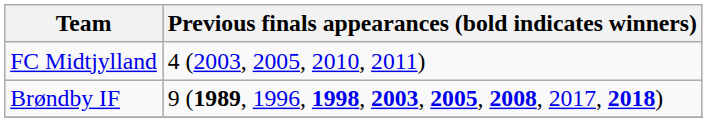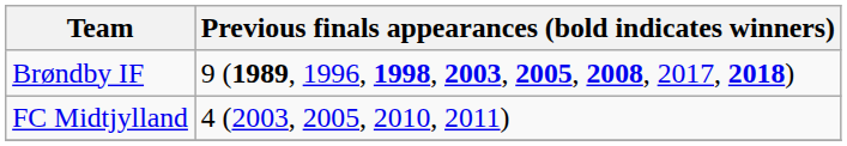rows swapped: FC Midtjylland <-> Brøndby IF
